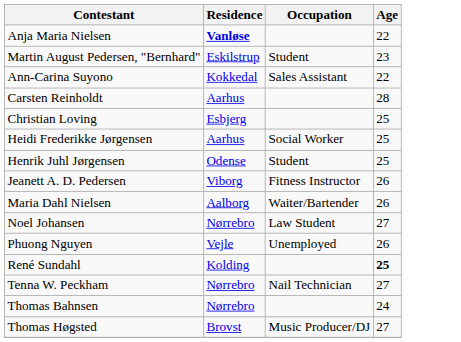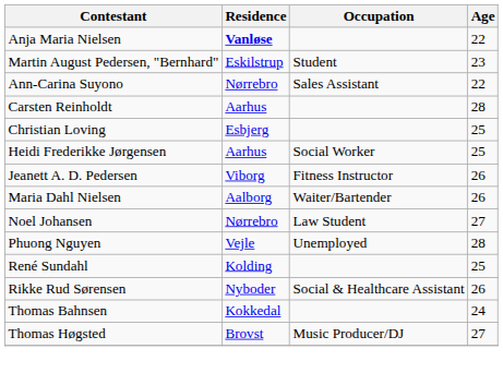Ann-Carina Suyono | Residence: Kokkedal -> Nørrebro
- row: Henrik Juhl Jørgensen | Odense | Student | 25
Phuong Nguyen | Age: 26 -> 28
René Sundahl | Age: bold -> normal
+ row: Rikke Rud Sørensen | Nyboder | Social & Healthcare Assistant | 26
- row: Tenna W. Peckham | Nørrebro | Nail Technician | 27
Thomas Bahnsen | Residence: Nørrebro -> Kokkedal
